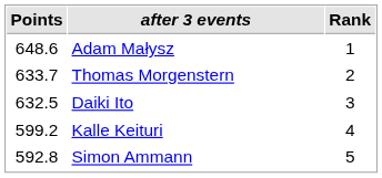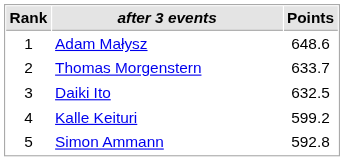columns swapped: Rank <-> Points
